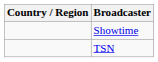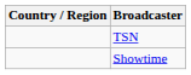rows swapped: TSN <-> Showtime
